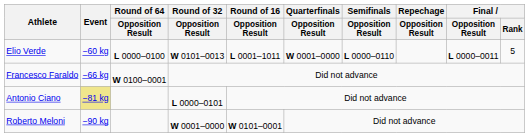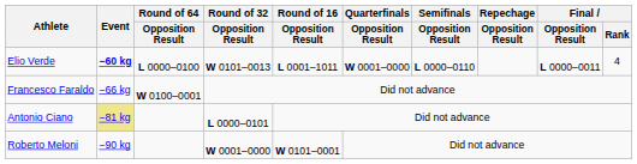Elio Verde | Event: normal -> bold
Elio Verde | Final / Rank: 5 -> 4
